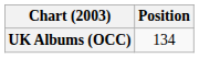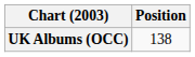UK Albums (OCC) | Position: 134 -> 138
